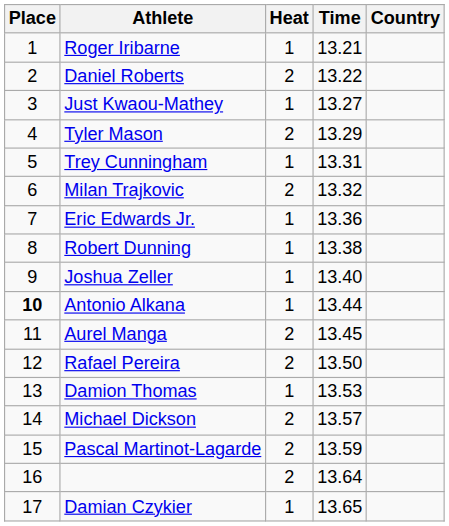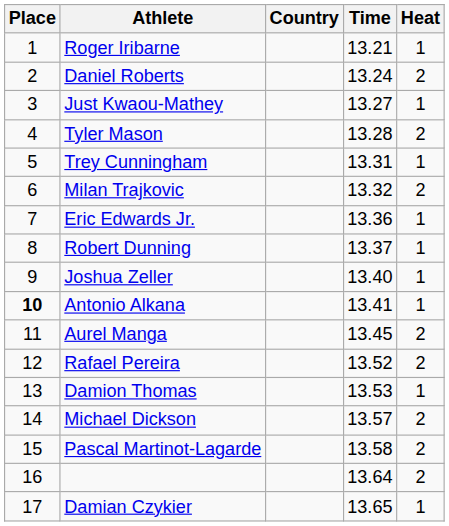columns swapped: Country <-> Heat
Daniel Roberts | Time: 13.22 -> 13.24
Tyler Mason | Time: 13.29 -> 13.28
Robert Dunning | Time: 13.38 -> 13.37
Antonio Alkana | Time: 13.44 -> 13.41
Rafael Pereira | Time: 13.50 -> 13.52
Pascal Martinot-Lagarde | Time: 13.59 -> 13.58
